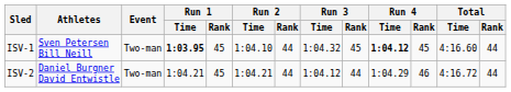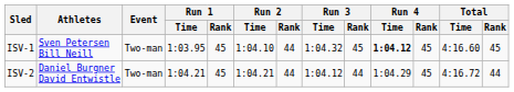ISV-1 | Run 1 / Time: bold -> normal
ISV-1 | Total / Rank: 44 -> 45
ISV-2 | Run 4 / Rank: 46 -> 45
